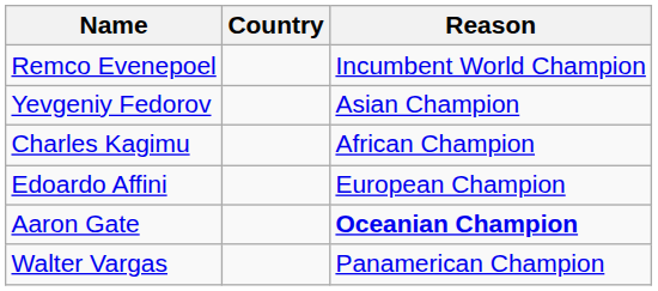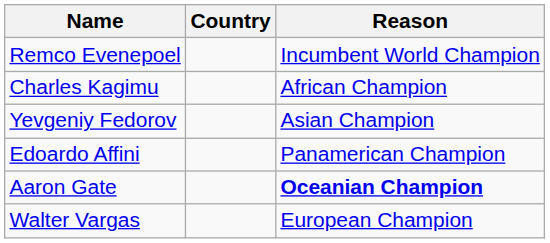rows swapped: Charles Kagimu <-> Yevgeniy Fedorov
Edoardo Affini | Reason: European Champion -> Panamerican Champion
Walter Vargas | Reason: Panamerican Champion -> European Champion
